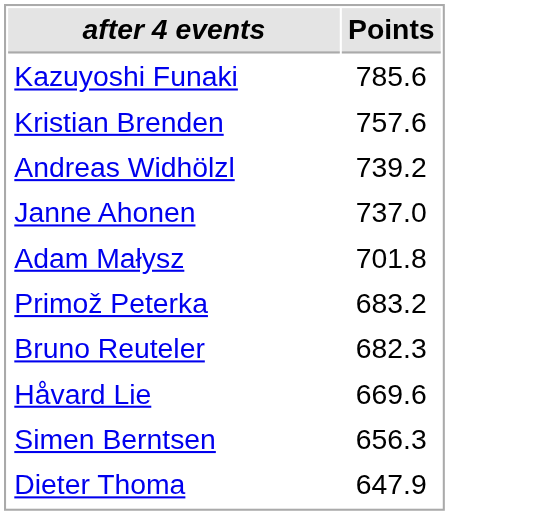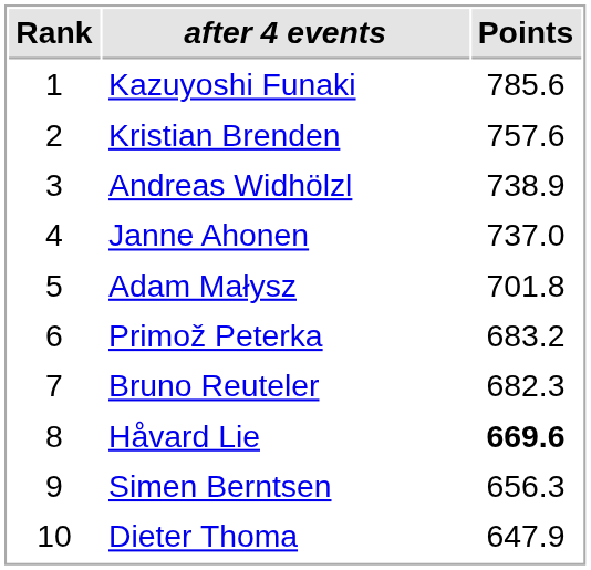+ column: Rank | 1 | 2 | 3 | 4 | 5 | 6 | 7 | 8 | 9 | 10
Andreas Widhölzl | Points: 739.2 -> 738.9
Håvard Lie | Points: normal -> bold
